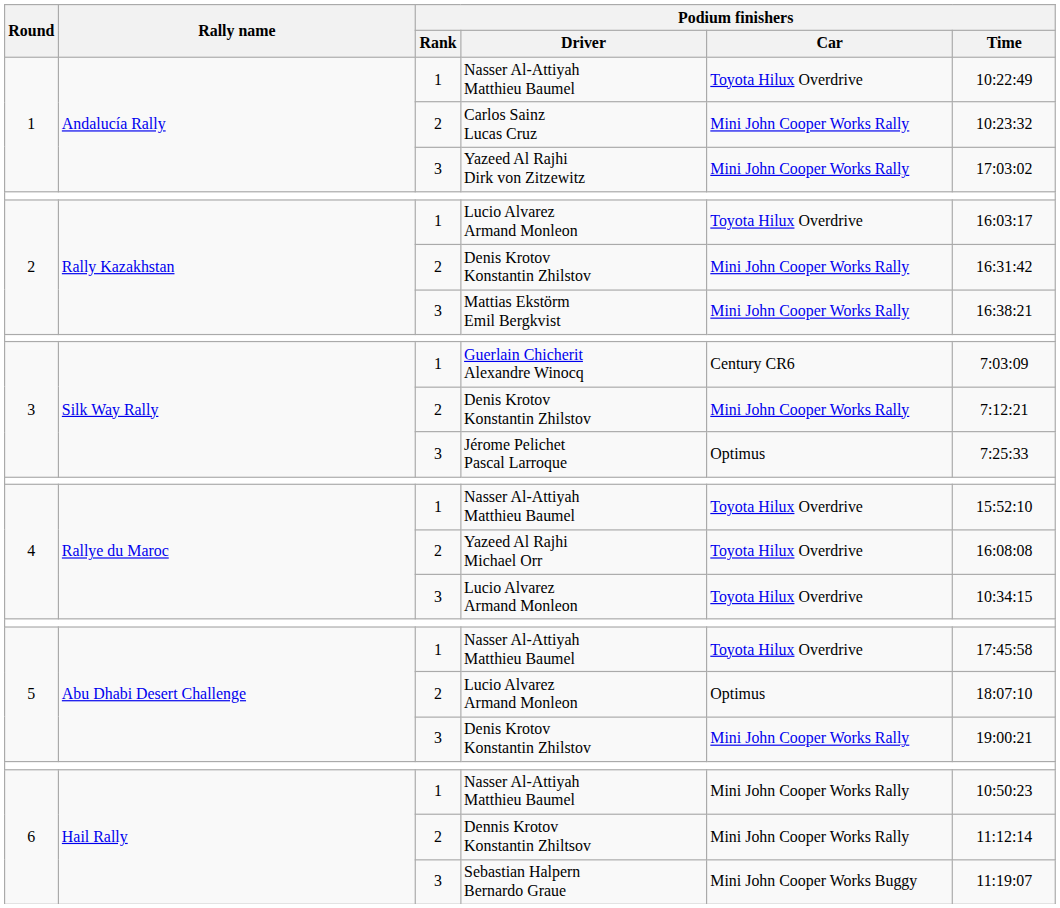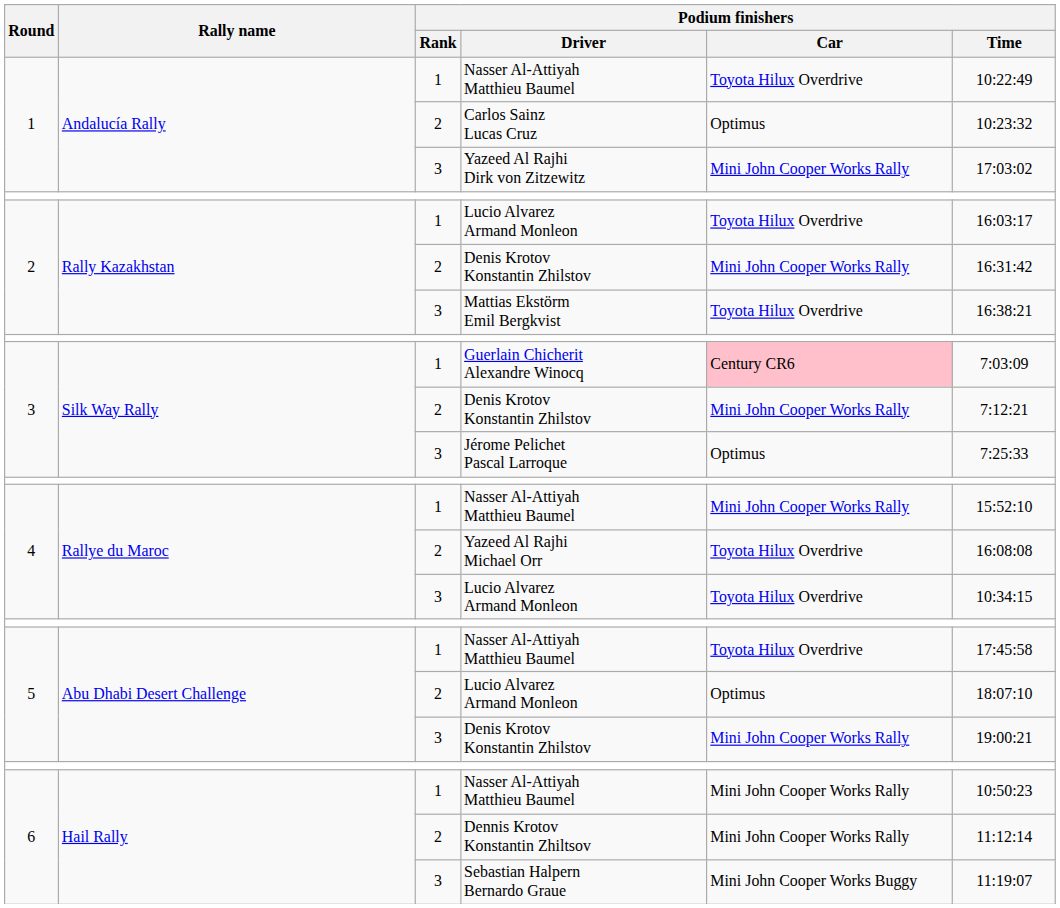Carlos Sainz Lucas Cruz | Podium finishers / Car: Mini John Cooper Works Rally -> Optimus
Mattias Ekstörm Emil Bergkvist | Podium finishers / Car: Mini John Cooper Works Rally -> Toyota Hilux Overdrive
Guerlain Chicherit Alexandre Winocq | Podium finishers / Car: no background -> pink background
4 / Nasser Al-Attiyah Matthieu Baumel | Podium finishers / Car: Toyota Hilux Overdrive -> Mini John Cooper Works Rally
